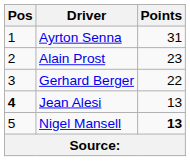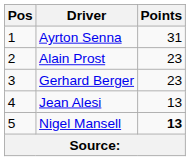Gerhard Berger | Points: 22 -> 23
Jean Alesi | Pos: bold -> normal
